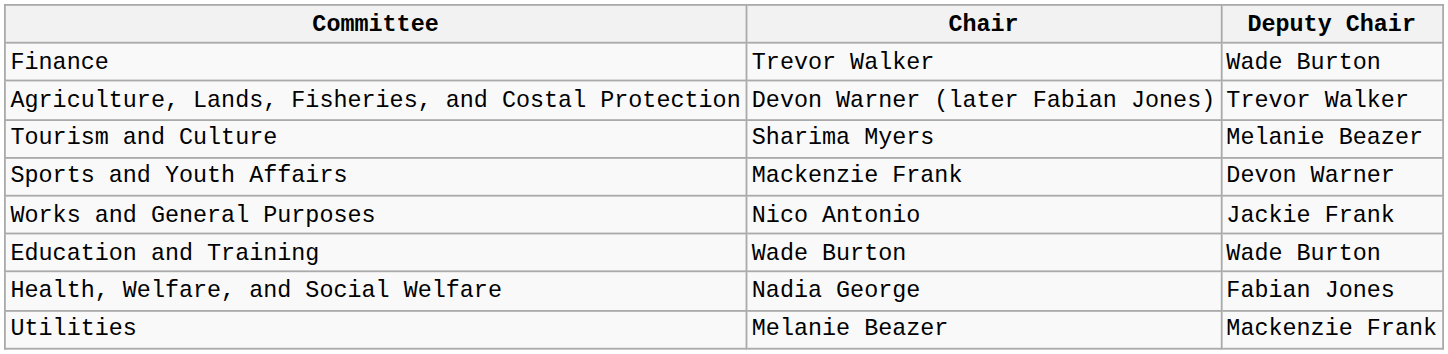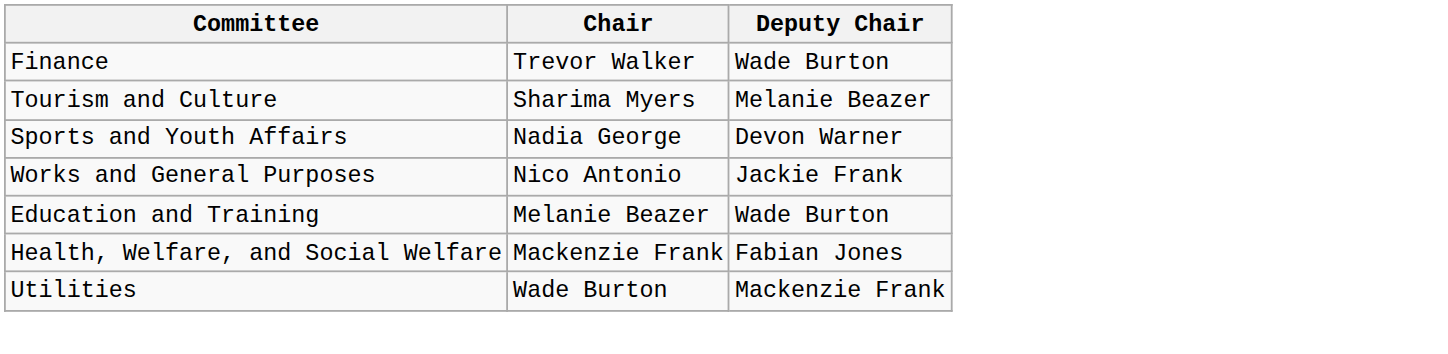- row: Agriculture, Lands, Fisheries, and Costal Protection | Devon Warner (later Fabian Jones) | Trevor Walker
Sports and Youth Affairs | Chair: Mackenzie Frank -> Nadia George
Education and Training | Chair: Wade Burton -> Melanie Beazer
Health, Welfare, and Social Welfare | Chair: Nadia George -> Mackenzie Frank
Utilities | Chair: Melanie Beazer -> Wade Burton
